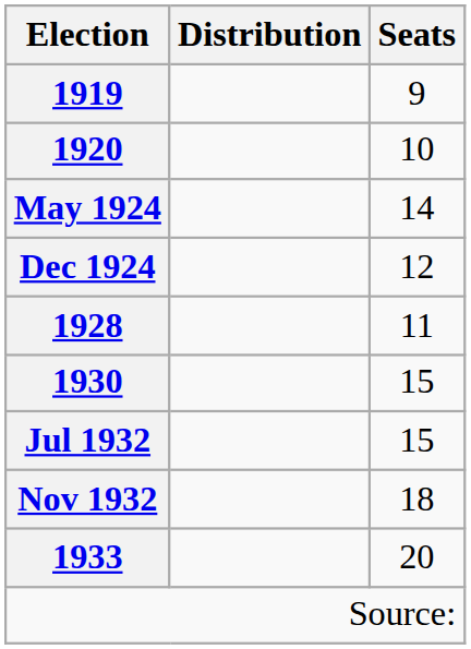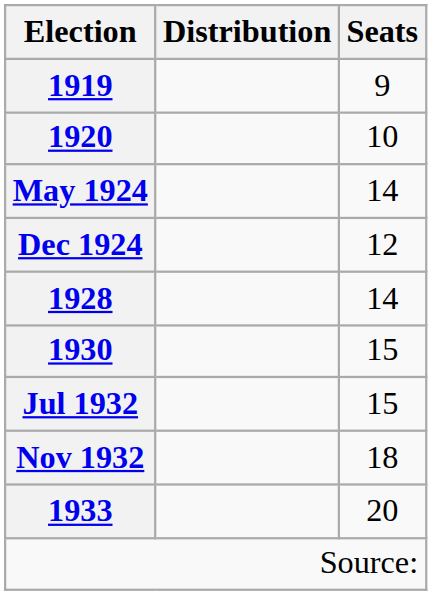1928 | Seats: 11 -> 14
